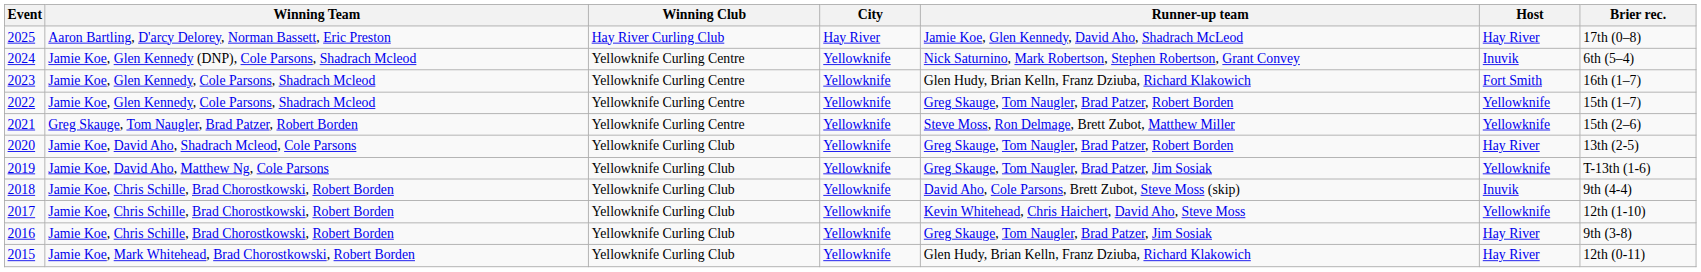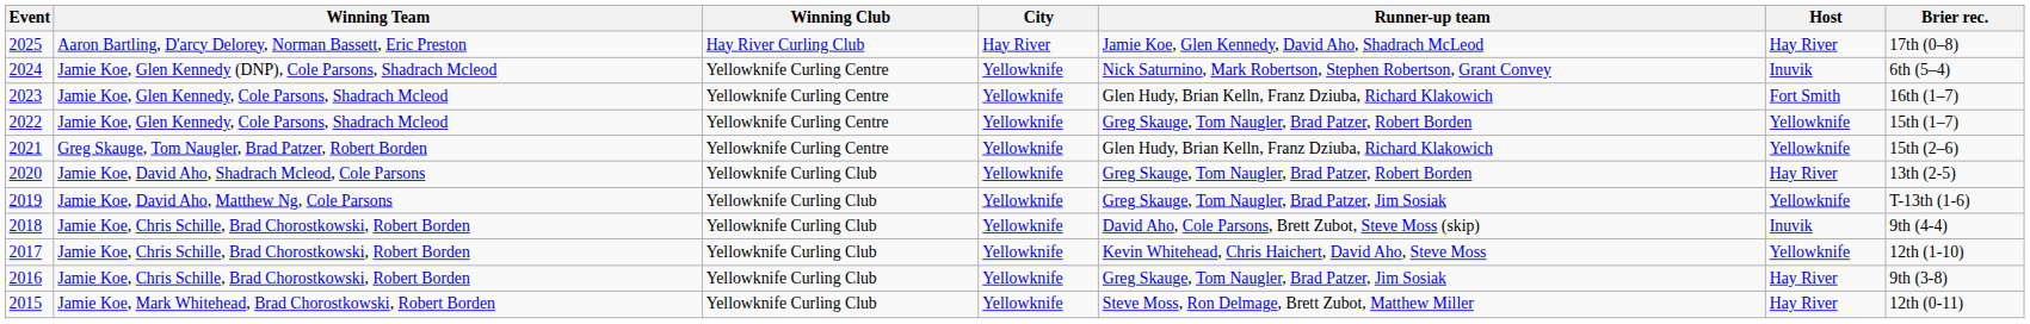2021 | Runner-up team: Steve Moss, Ron Delmage, Brett Zubot, Matthew Miller -> Glen Hudy, Brian Kelln, Franz Dziuba, Richard Klakowich
2015 | Runner-up team: Glen Hudy, Brian Kelln, Franz Dziuba, Richard Klakowich -> Steve Moss, Ron Delmage, Brett Zubot, Matthew Miller
